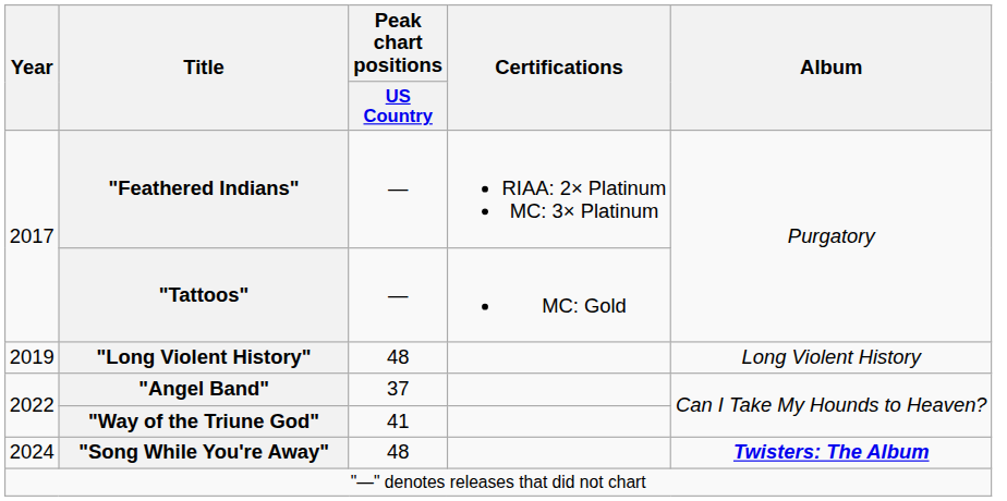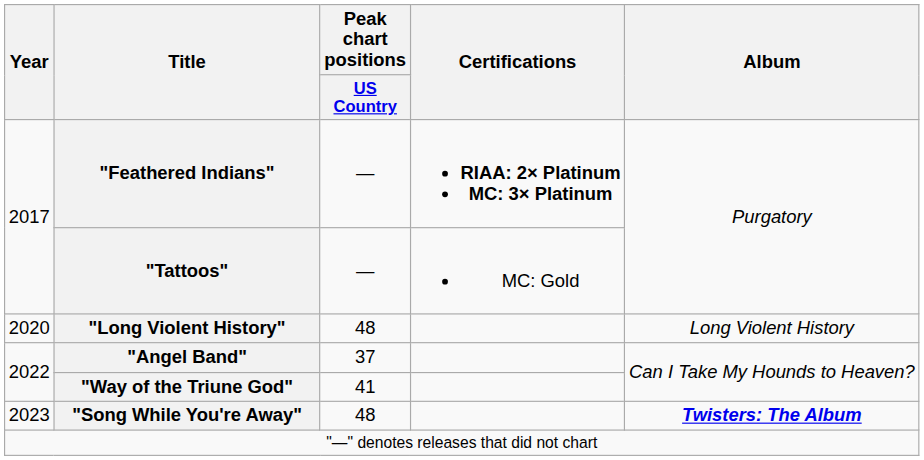"Feathered Indians" | Certifications: normal -> bold
"Long Violent History" | Year: 2019 -> 2020
"Song While You're Away" | Year: 2024 -> 2023
